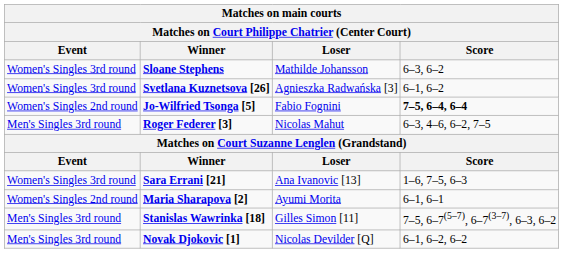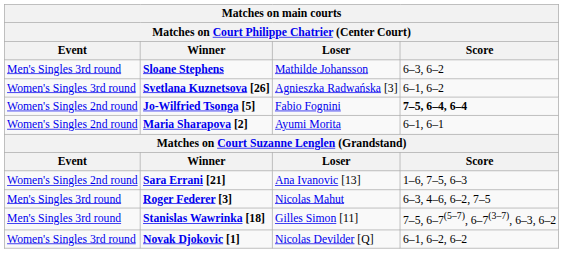Sloane Stephens | Event: Women's Singles 3rd round -> Men's Singles 3rd round
rows swapped: Roger Federer [3] <-> Maria Sharapova [2]
Sara Errani [21] | Event: Women's Singles 3rd round -> Women's Singles 2nd round
Novak Djokovic [1] | Event: Men's Singles 3rd round -> Women's Singles 3rd round
